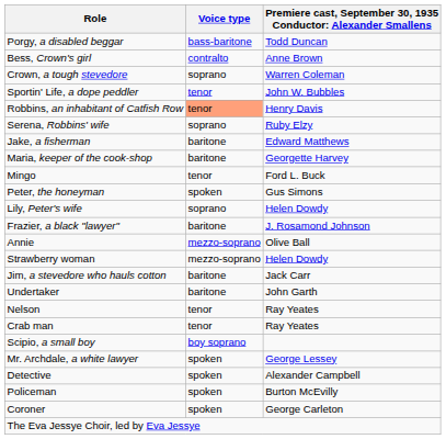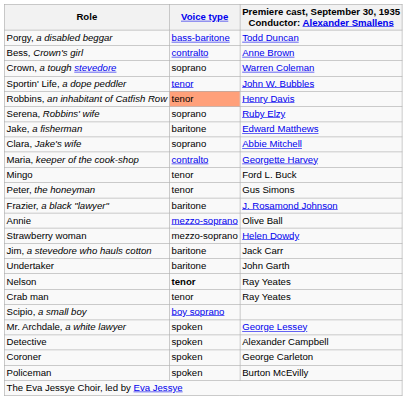+ row: Clara, Jake's wife | soprano | Abbie Mitchell
Maria, keeper of the cook-shop | Voice type: baritone -> contralto
Peter, the honeyman | Voice type: spoken -> tenor
- row: Lily, Peter's wife | soprano | Helen Dowdy
Nelson | Voice type: normal -> bold
rows swapped: Policeman <-> Coroner
